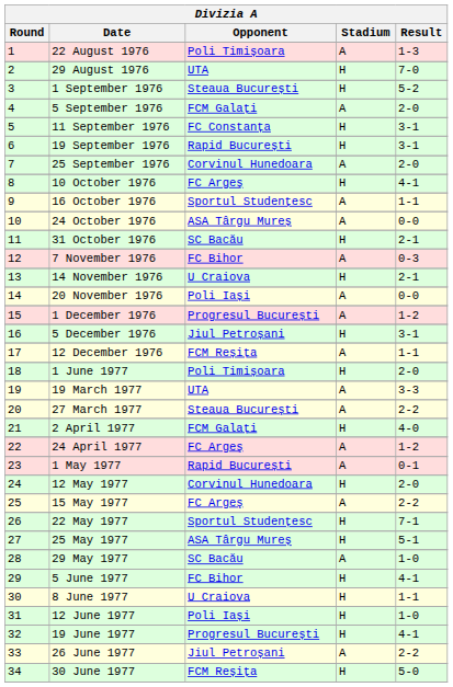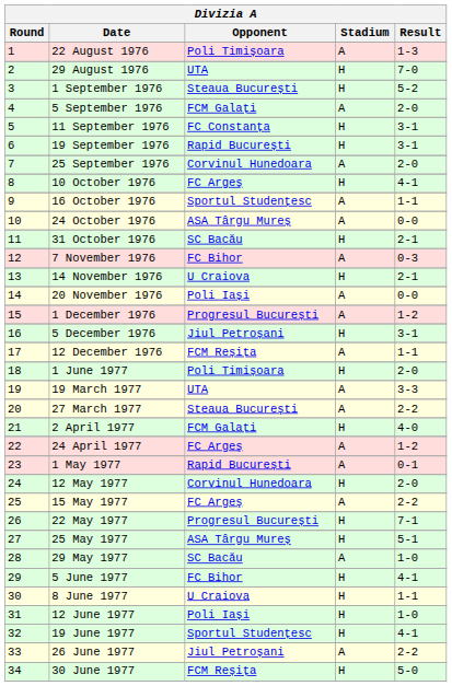22 May 1977 | Opponent: Sportul Studențesc -> Progresul București
19 June 1977 | Opponent: Progresul București -> Sportul Studențesc
